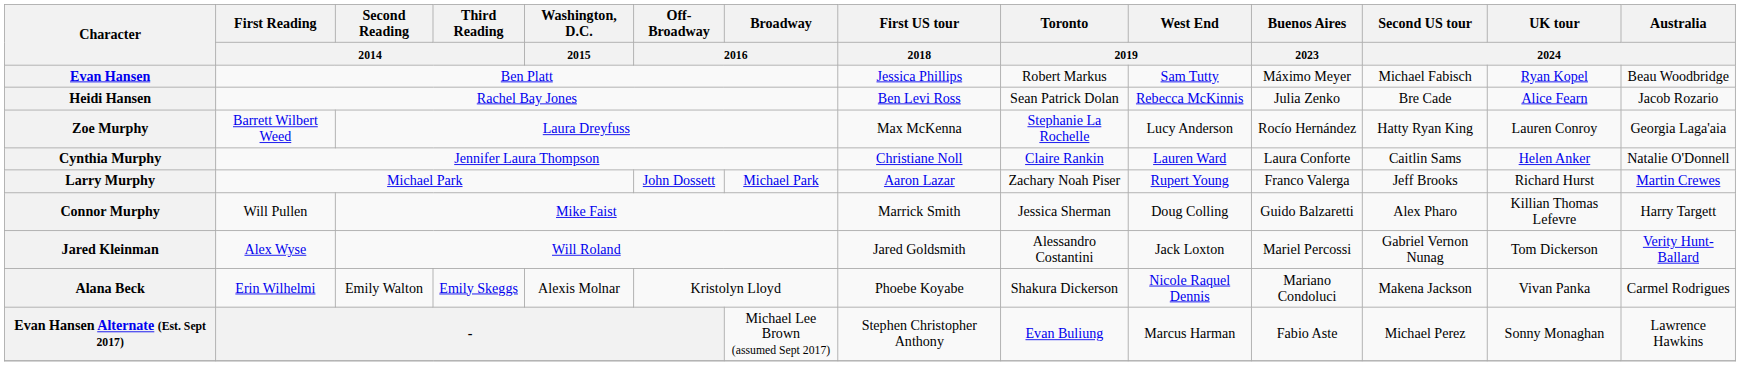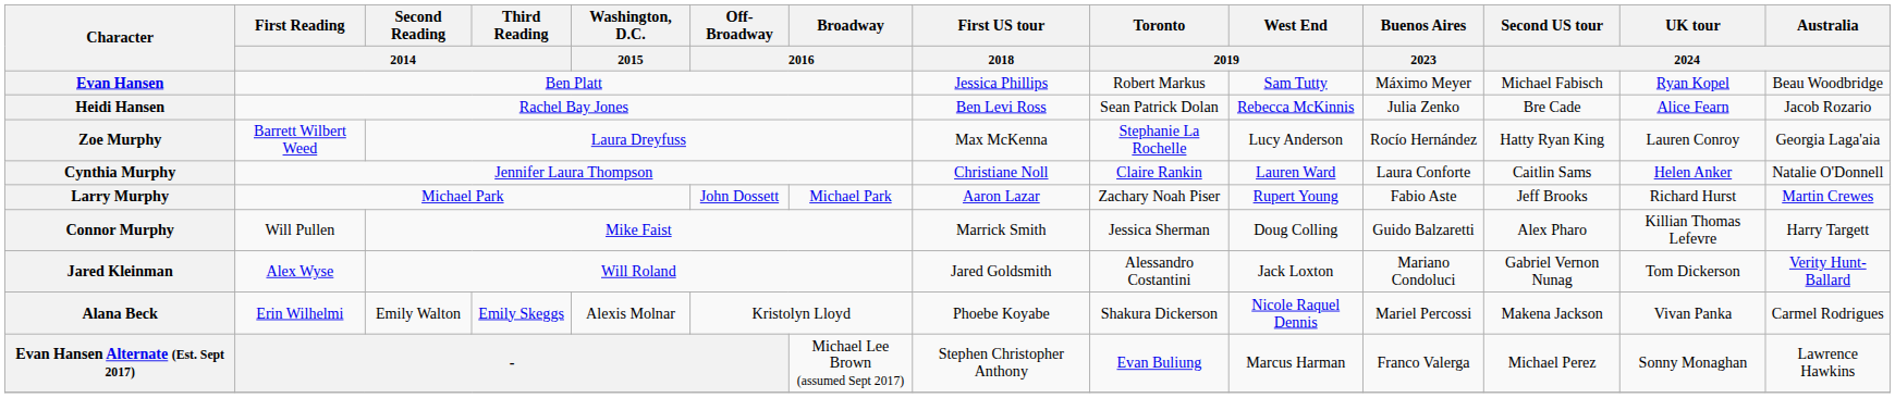Larry Murphy | Buenos Aires / 2023: Franco Valerga -> Fabio Aste
Jared Kleinman | Buenos Aires / 2023: Mariel Percossi -> Mariano Condoluci
Alana Beck | Buenos Aires / 2023: Mariano Condoluci -> Mariel Percossi
Evan Hansen Alternate (Est. Sept 2017) | Buenos Aires / 2023: Fabio Aste -> Franco Valerga
